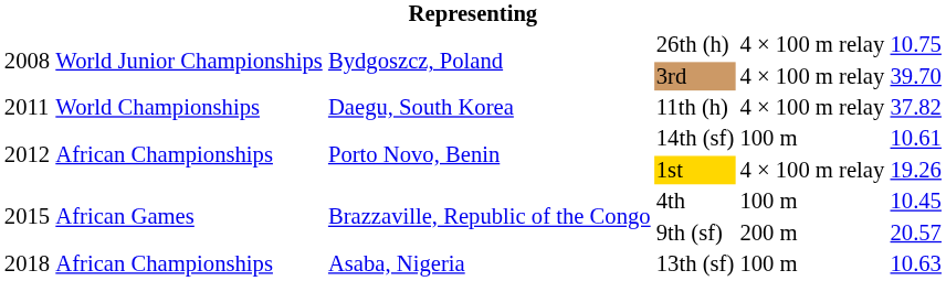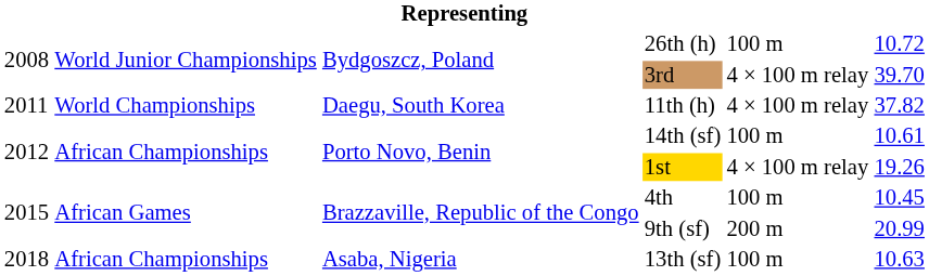26th (h) | column 5: 4 × 100 m relay -> 100 m
26th (h) | column 6: 10.75 -> 10.72
9th (sf) | column 6: 20.57 -> 20.99
